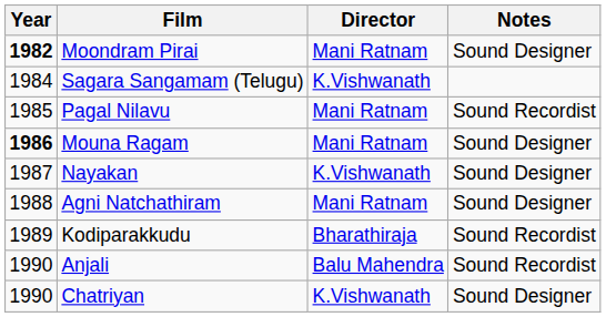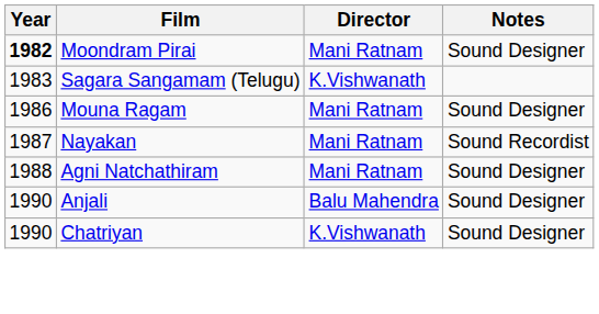Sagara Sangamam (Telugu) | Year: 1984 -> 1983
- row: 1985 | Pagal Nilavu | Mani Ratnam | Sound Recordist
Mouna Ragam | Year: bold -> normal
Nayakan | Director: K.Vishwanath -> Mani Ratnam
Nayakan | Notes: Sound Designer -> Sound Recordist
- row: 1989 | Kodiparakkudu | Bharathiraja | Sound Recordist
Anjali | Notes: Sound Recordist -> Sound Designer
